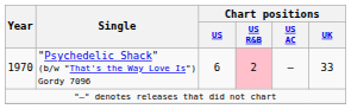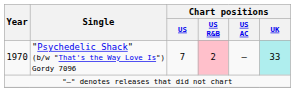1970 | Chart positions / US: 6 -> 7
1970 | Chart positions / UK: no background -> paleturquoise background
